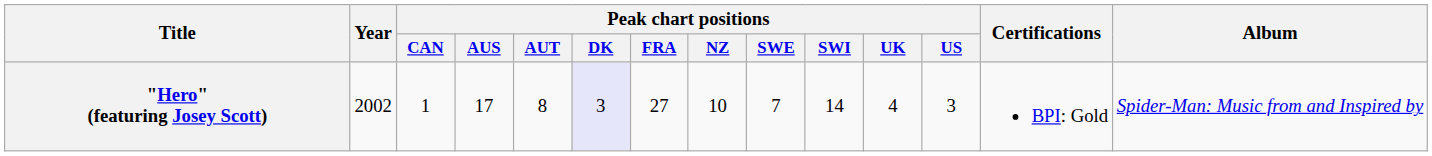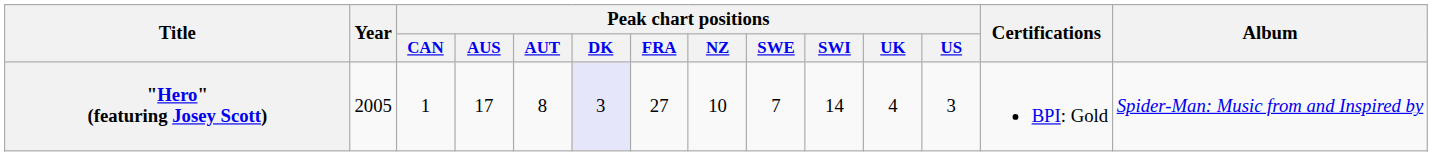"Hero" (featuring Josey Scott) | Year: 2002 -> 2005
